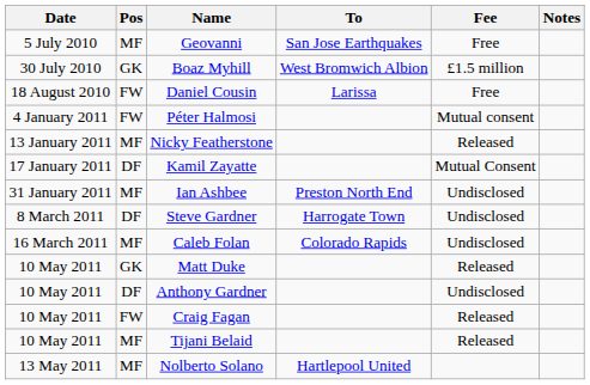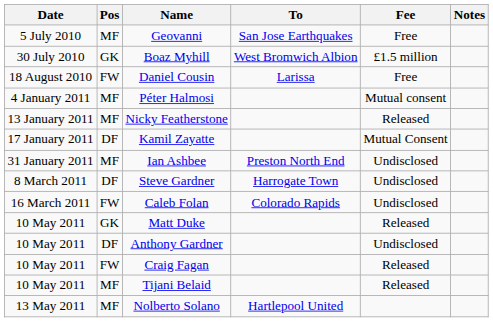Péter Halmosi | Pos: FW -> MF
Caleb Folan | Pos: MF -> FW
